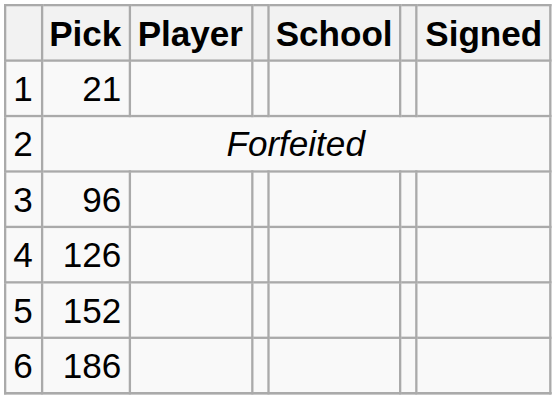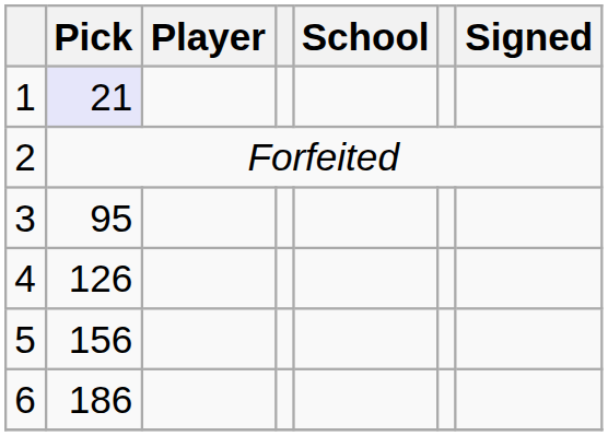1 | Pick: no background -> lavender background
3 | Pick: 96 -> 95
5 | Pick: 152 -> 156
